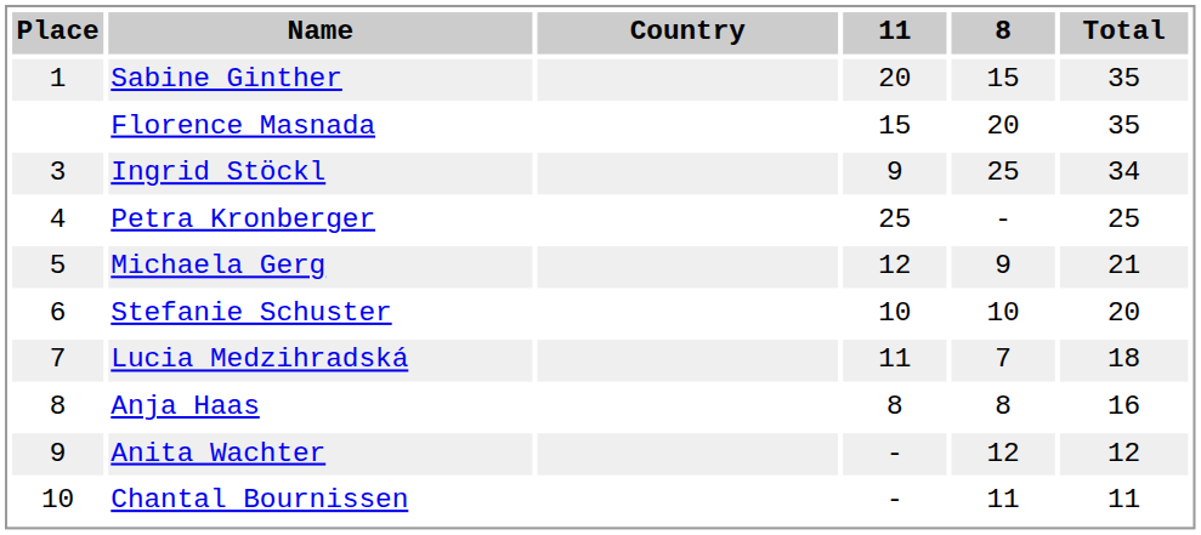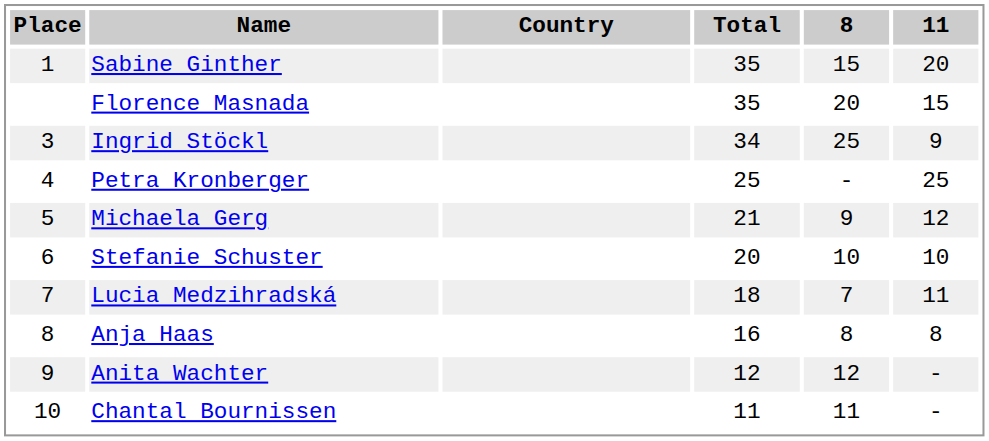columns swapped: Total <-> 11
